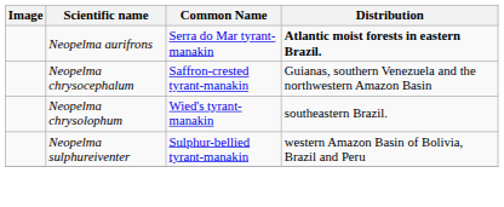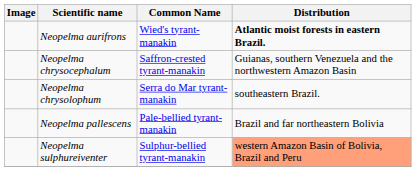Neopelma aurifrons | Common Name: Serra do Mar tyrant-manakin -> Wied's tyrant-manakin
Neopelma chrysolophum | Common Name: Wied's tyrant-manakin -> Serra do Mar tyrant-manakin
+ row: Neopelma pallescens | Pale-bellied tyrant-manakin | Brazil and far northeastern Bolivia
Neopelma sulphureiventer | Distribution: no background -> lightsalmon background
